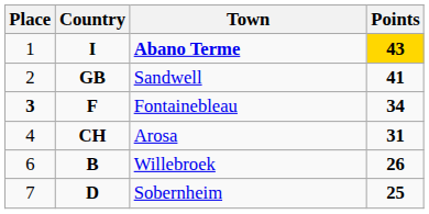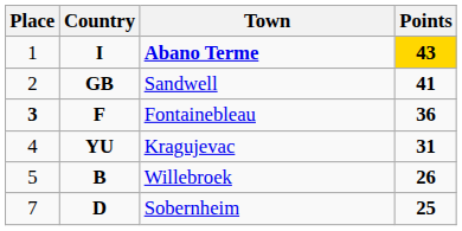Fontainebleau | Points: 34 -> 36
- row: 4 | CH | Arosa | 31
+ row: 4 | YU | Kragujevac | 31
Willebroek | Place: 6 -> 5
